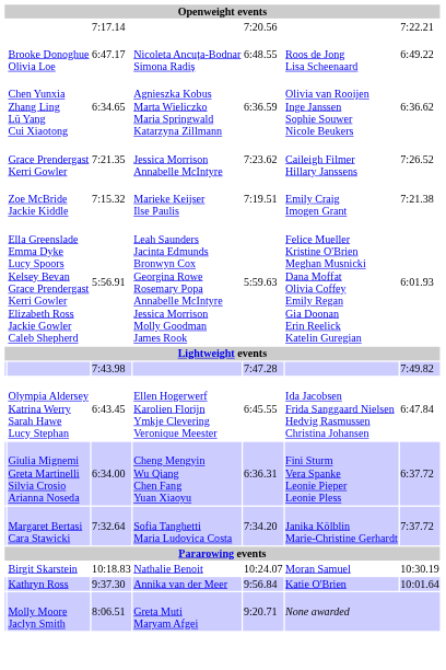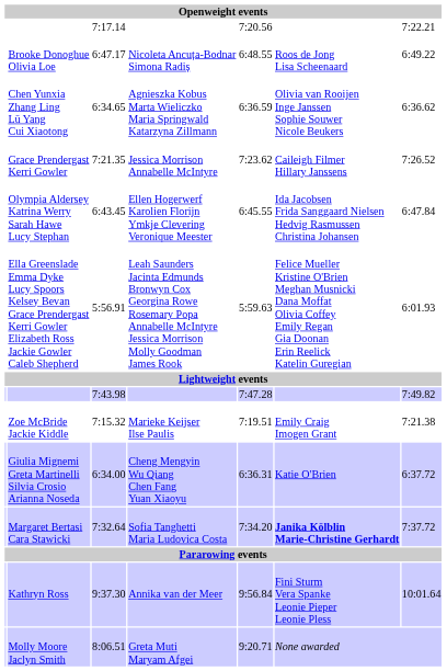rows swapped: Olympia Aldersey Katrina Werry Sarah Hawe Lucy Stephan <-> Zoe McBride Jackie Kiddle
Giulia Mignemi Greta Martinelli Silvia Crosio Arianna Noseda | column 6: Fini Sturm Vera Spanke Leonie Pieper Leonie Pless -> Katie O'Brien
Margaret Bertasi Cara Stawicki | column 6: normal -> bold
- row: Birgit Skarstein | 10:18.83 | Nathalie Benoit | 10:24.07 | Moran Samuel | 10:30.19
Kathryn Ross | column 6: Katie O'Brien -> Fini Sturm Vera Spanke Leonie Pieper Leonie Pless
